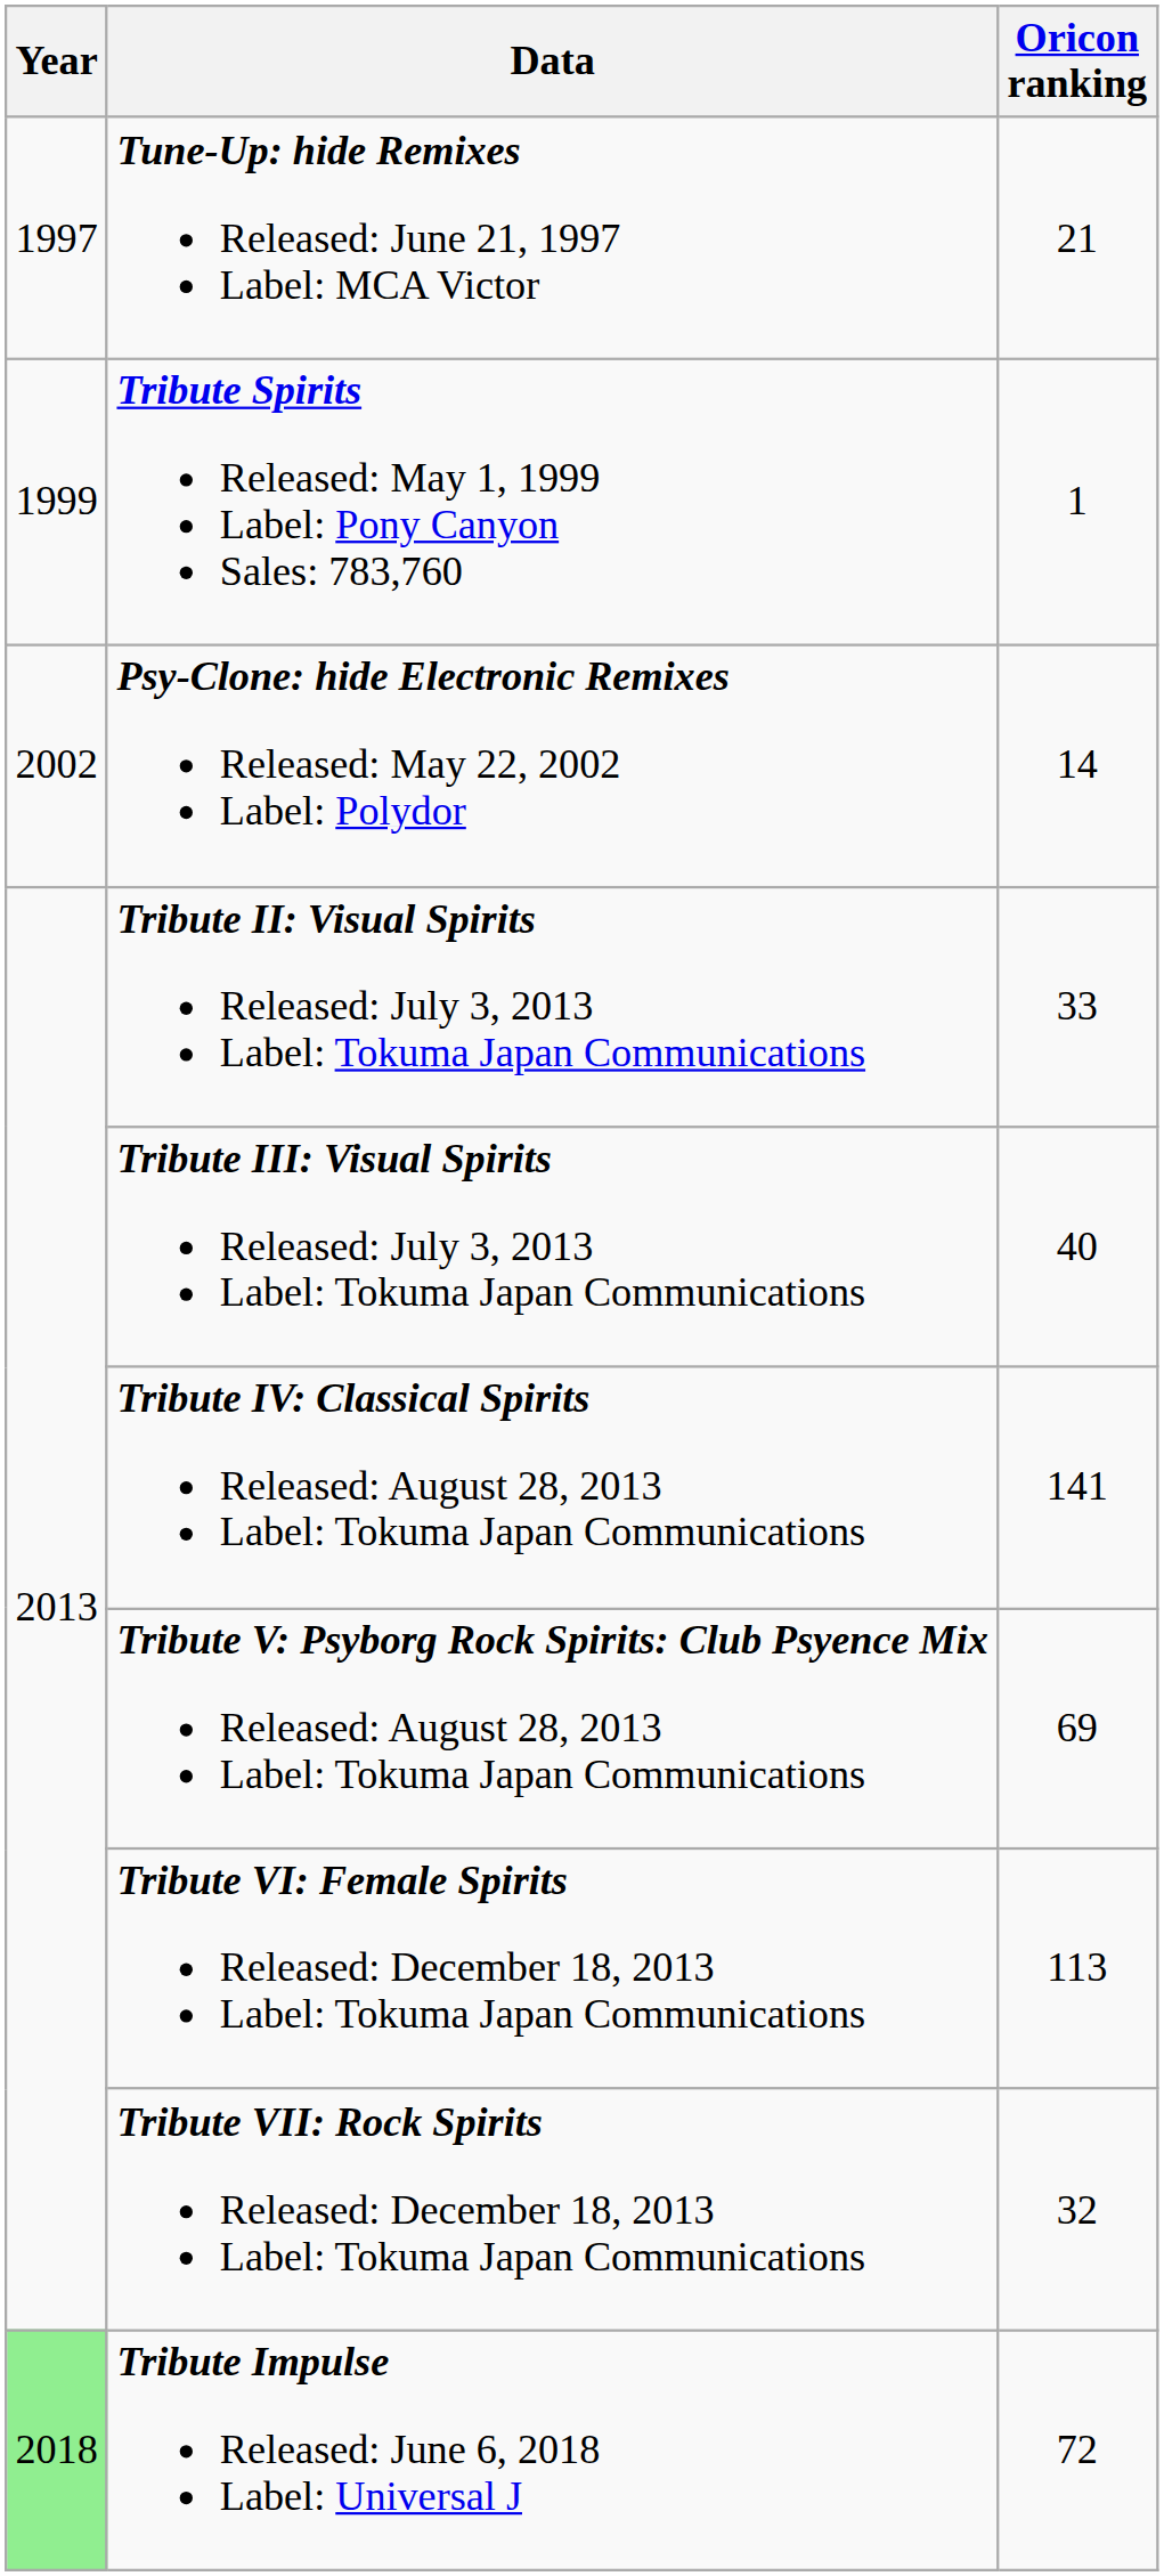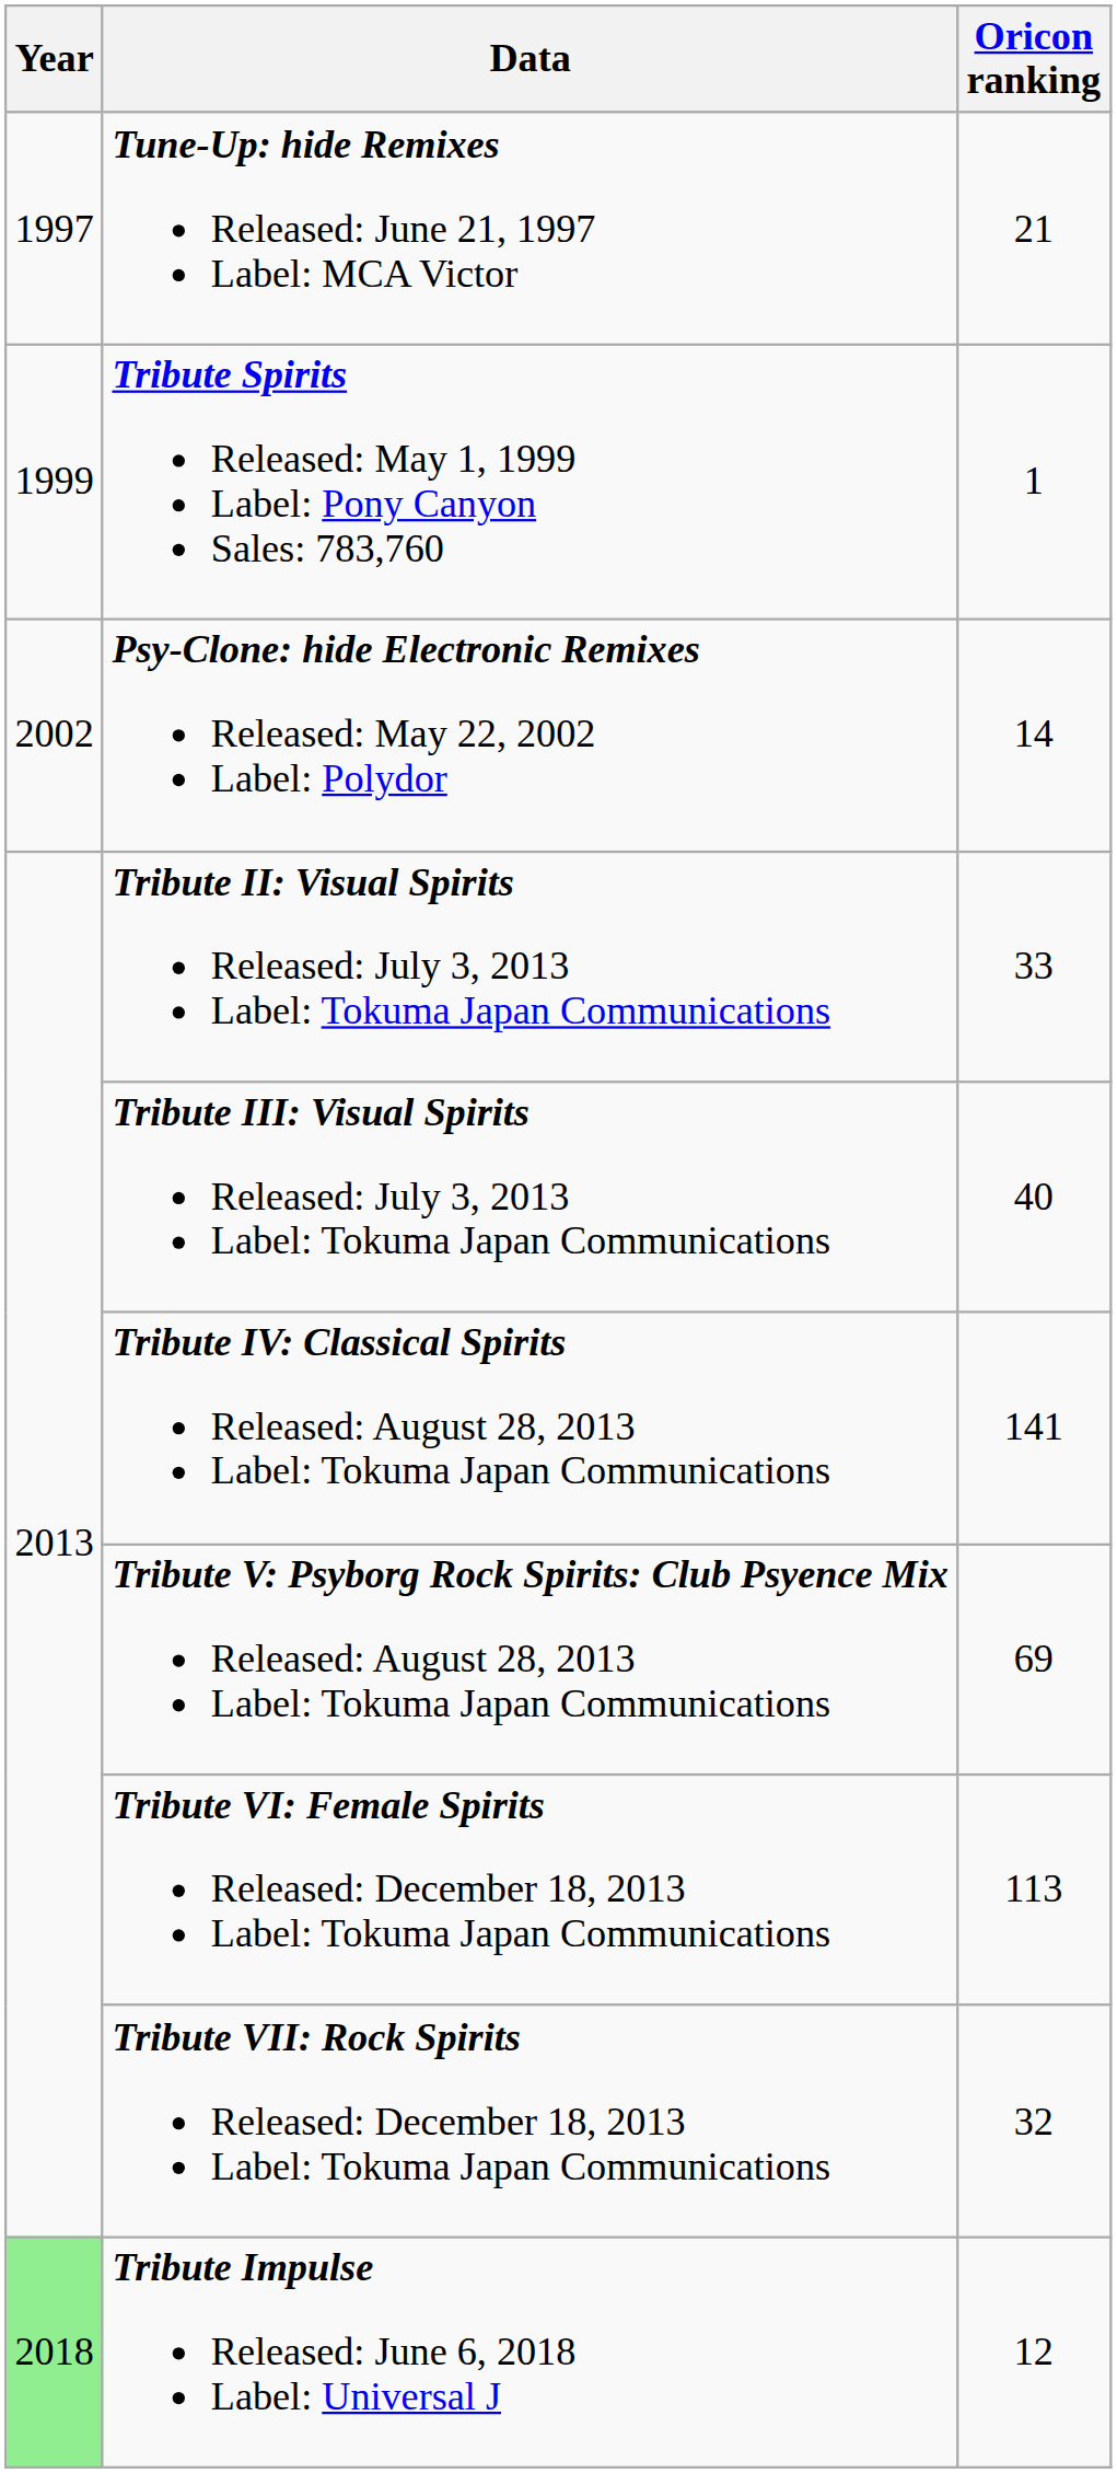Tribute Impulse Released: June 6, 2018 Label: Universal J | Oricon ranking: 72 -> 12
